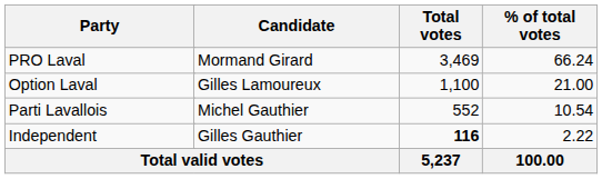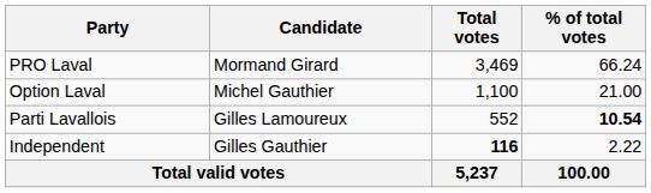Option Laval | Candidate: Gilles Lamoureux -> Michel Gauthier
Parti Lavallois | Candidate: Michel Gauthier -> Gilles Lamoureux
Parti Lavallois | % of total votes: normal -> bold
